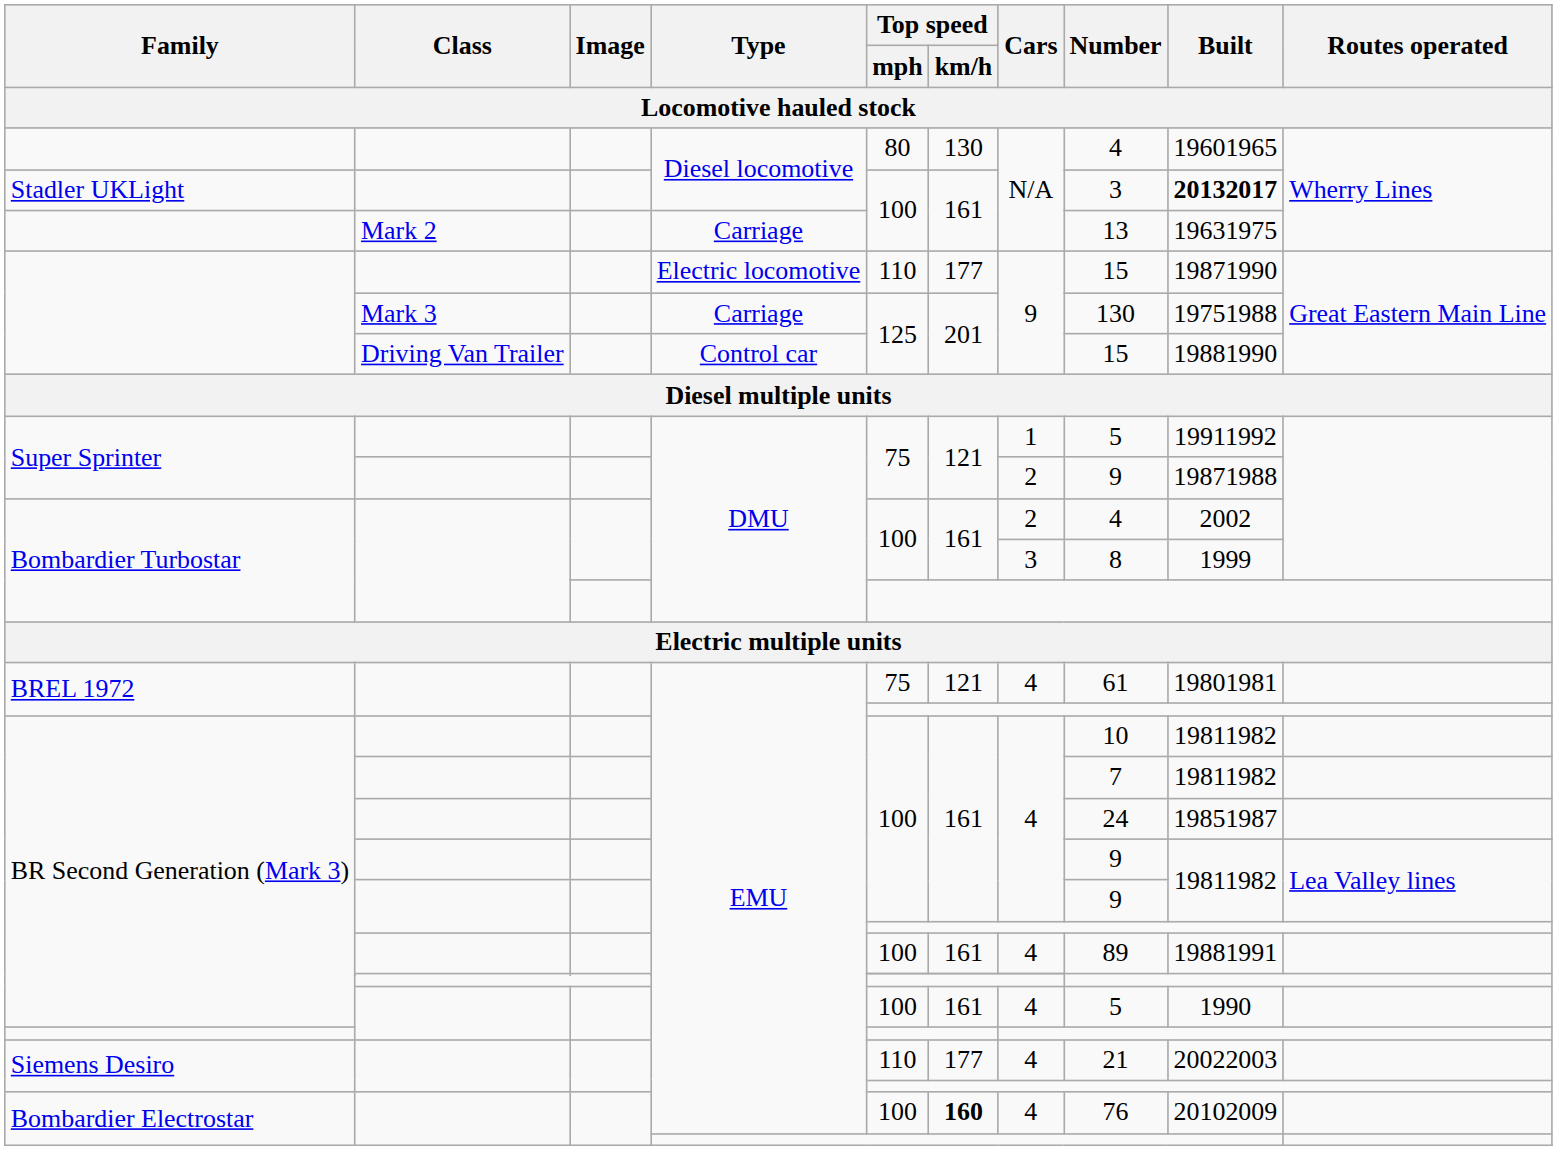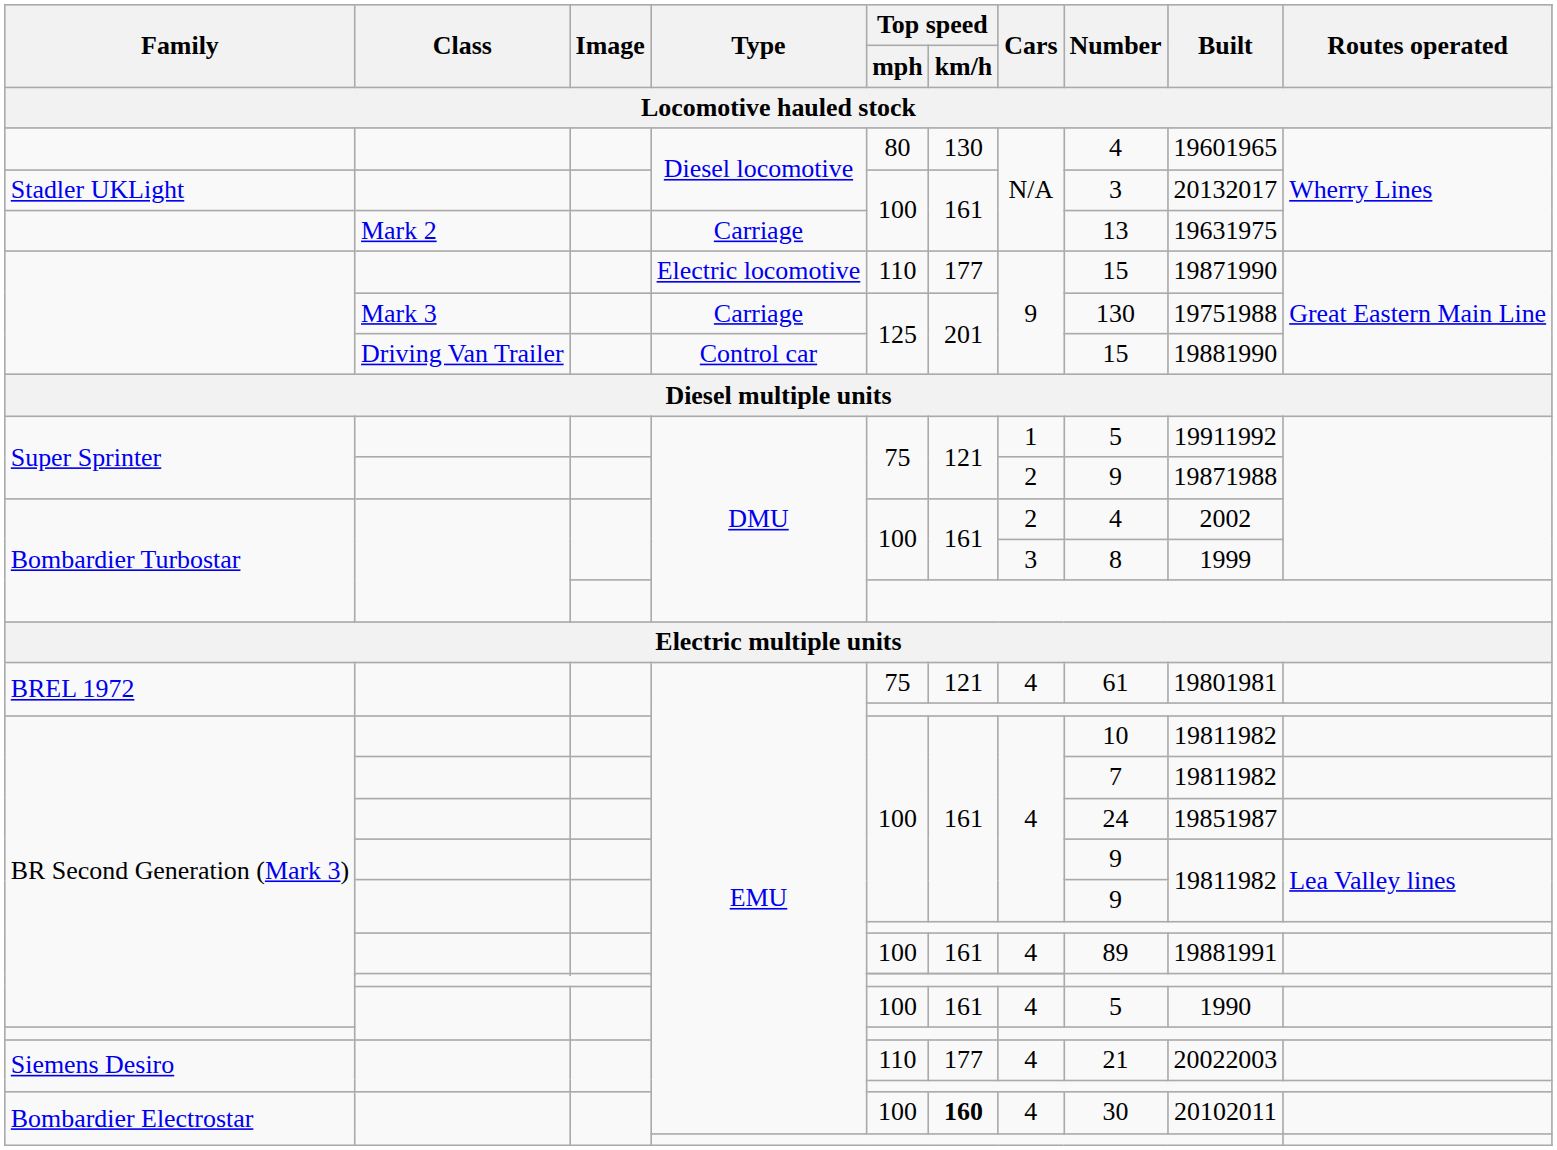Stadler UKLight | Built / Locomotive hauled stock: bold -> normal
Bombardier Electrostar / EMU | Number / Locomotive hauled stock: 76 -> 30
Bombardier Electrostar / EMU | Built / Locomotive hauled stock: 20102009 -> 20102011
